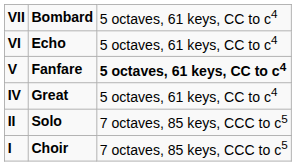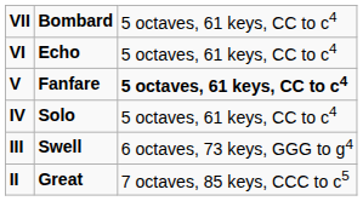IV | column 2: Great -> Solo
+ row: III | Swell | 6 octaves, 73 keys, GGG to g4
II | column 2: Solo -> Great
- row: I | Choir | 7 octaves, 85 keys, CCC to c5
